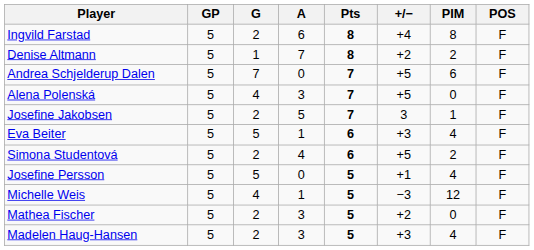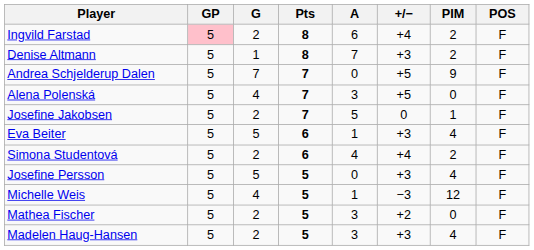columns swapped: A <-> Pts
Ingvild Farstad | GP: no background -> pink background
Ingvild Farstad | PIM: 8 -> 2
Denise Altmann | +/−: +2 -> +3
Andrea Schjelderup Dalen | PIM: 6 -> 9
Josefine Jakobsen | +/−: 3 -> 0
Simona Studentová | +/−: +5 -> +4
Josefine Persson | +/−: +1 -> +3
